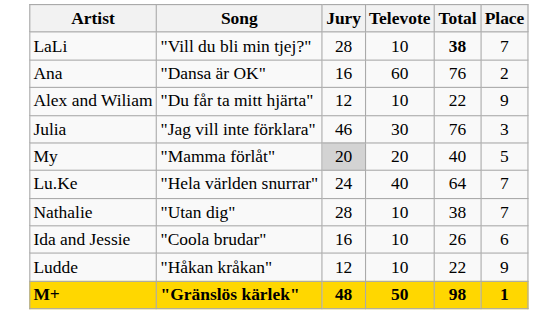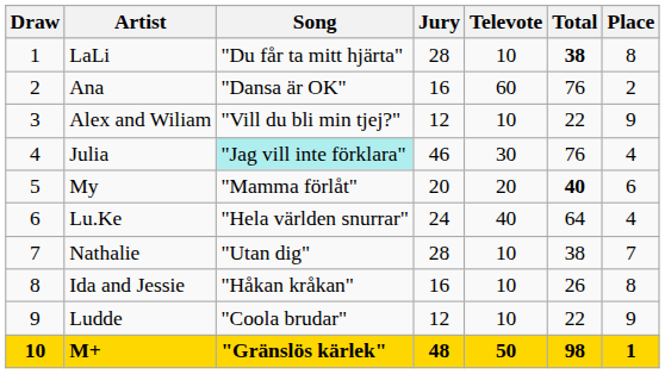+ column: Draw | 1 | 2 | 3 | 4 | 5 | 6 | 7 | 8 | 9 | 10
LaLi | Song: "Vill du bli min tjej?" -> "Du får ta mitt hjärta"
LaLi | Place: 7 -> 8
Alex and Wiliam | Song: "Du får ta mitt hjärta" -> "Vill du bli min tjej?"
Julia | Song: no background -> paleturquoise background
Julia | Place: 3 -> 4
My | Jury: lightgrey background -> no background
My | Total: normal -> bold
My | Place: 5 -> 6
Lu.Ke | Place: 7 -> 4
Ida and Jessie | Song: "Coola brudar" -> "Håkan kråkan"
Ida and Jessie | Place: 6 -> 8
Ludde | Song: "Håkan kråkan" -> "Coola brudar"
